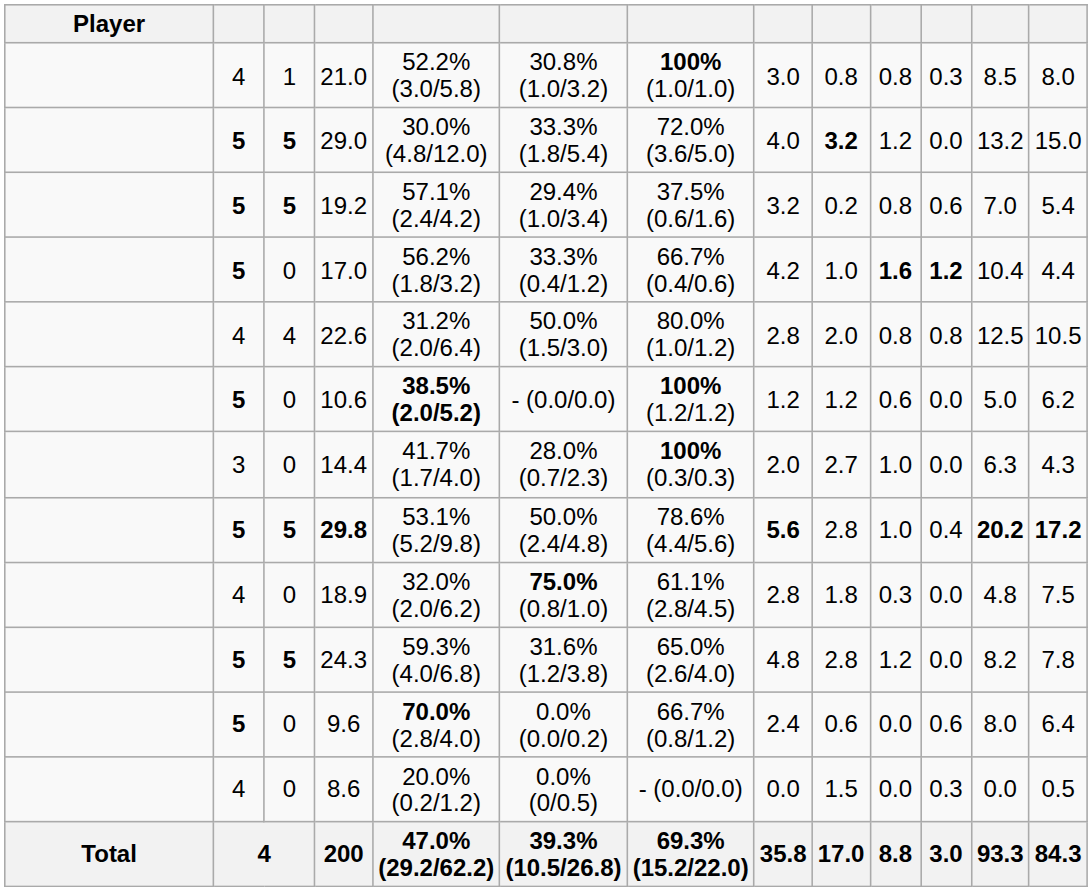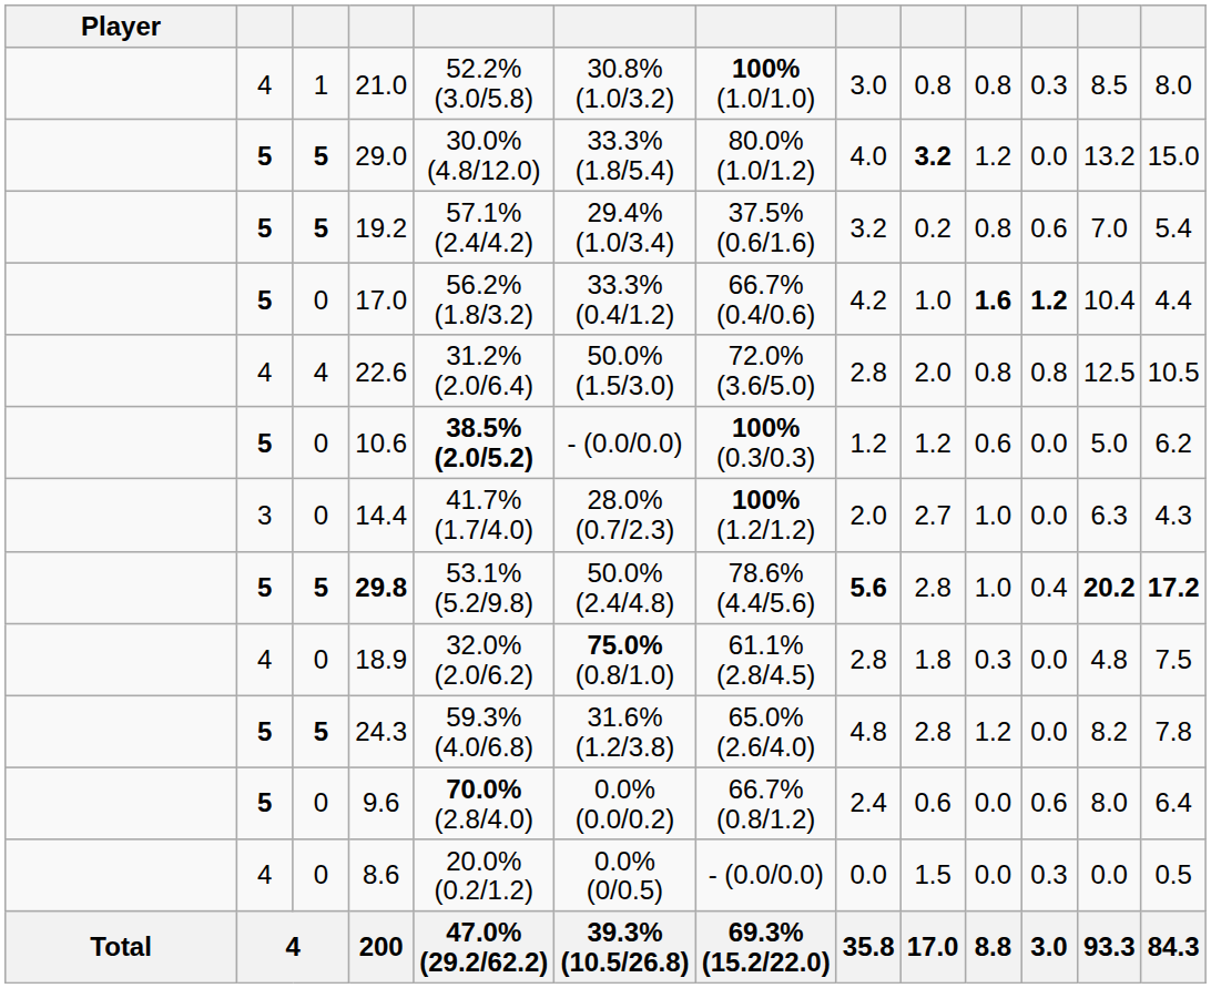29.0 | column 7: 72.0% (3.6/5.0) -> 80.0% (1.0/1.2)
22.6 | column 7: 80.0% (1.0/1.2) -> 72.0% (3.6/5.0)
10.6 | column 7: 100% (1.2/1.2) -> 100% (0.3/0.3)
14.4 | column 7: 100% (0.3/0.3) -> 100% (1.2/1.2)
